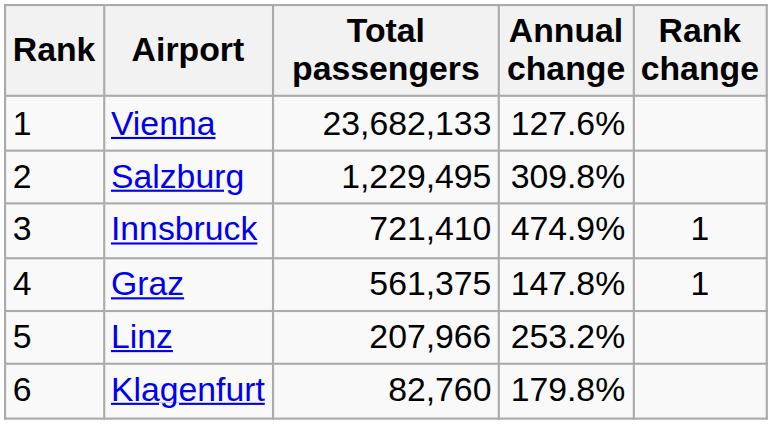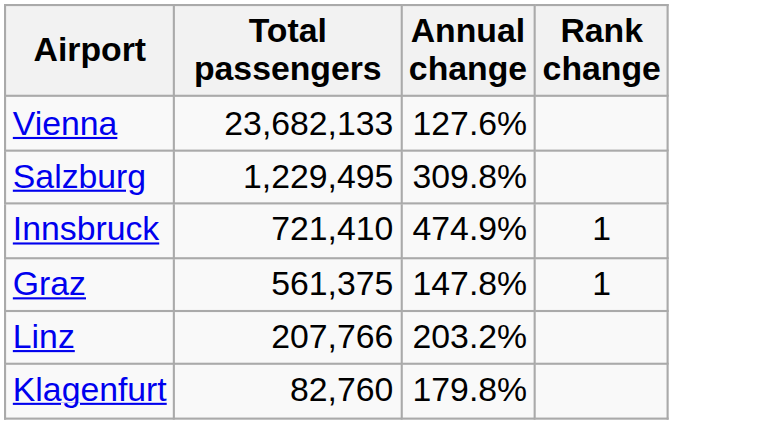- column: Rank | 1 | 2 | 3 | 4 | 5 | 6
Linz | Total passengers: 207,966 -> 207,766
Linz | Annual change: 253.2% -> 203.2%
